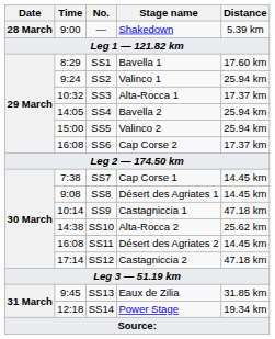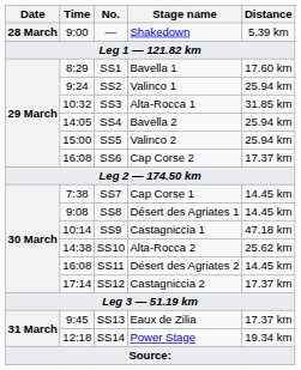SS3 | Distance: 17.37 km -> 31.85 km
SS12 | Distance: 47.18 km -> 17.37 km
SS13 | Distance: 31.85 km -> 17.37 km
